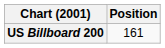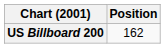US Billboard 200 | Position: 161 -> 162
